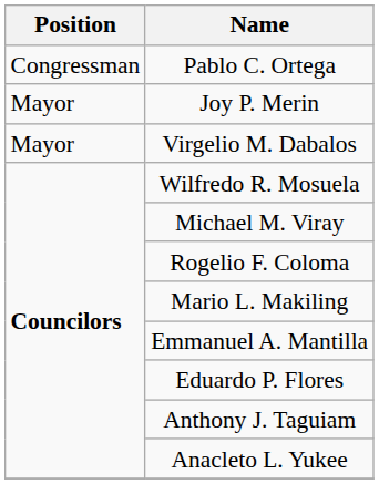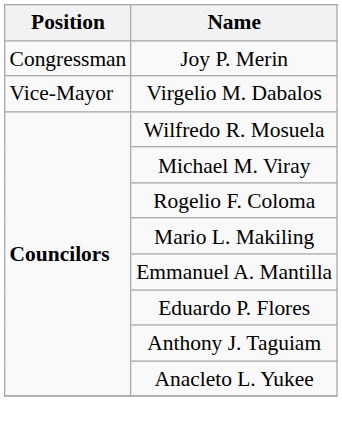- row: Congressman | Pablo C. Ortega
Joy P. Merin | Position: Mayor -> Congressman
Virgelio M. Dabalos | Position: Mayor -> Vice-Mayor
